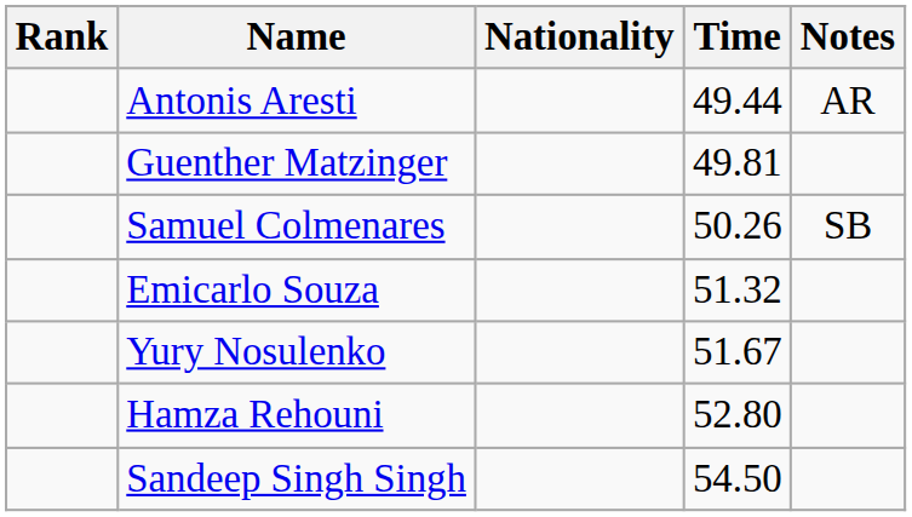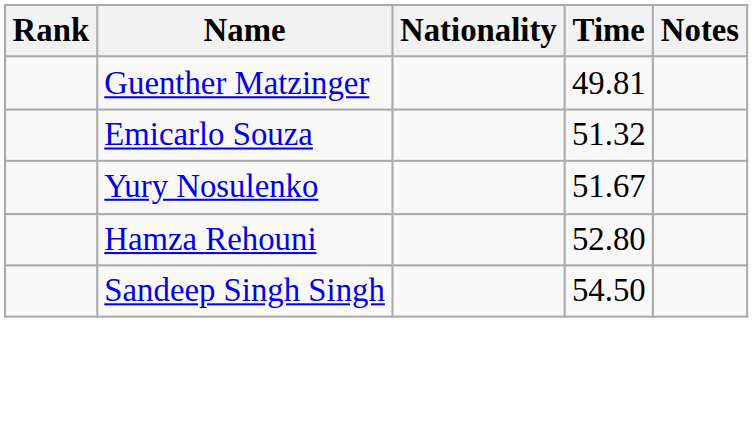- row: Antonis Aresti | 49.44 | AR
- row: Samuel Colmenares | 50.26 | SB
